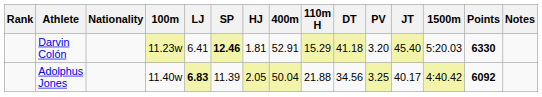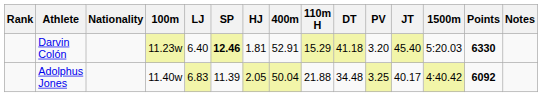Darvin Colón | LJ: 6.41 -> 6.40
Adolphus Jones | LJ: bold -> normal
Adolphus Jones | DT: 34.56 -> 34.48
